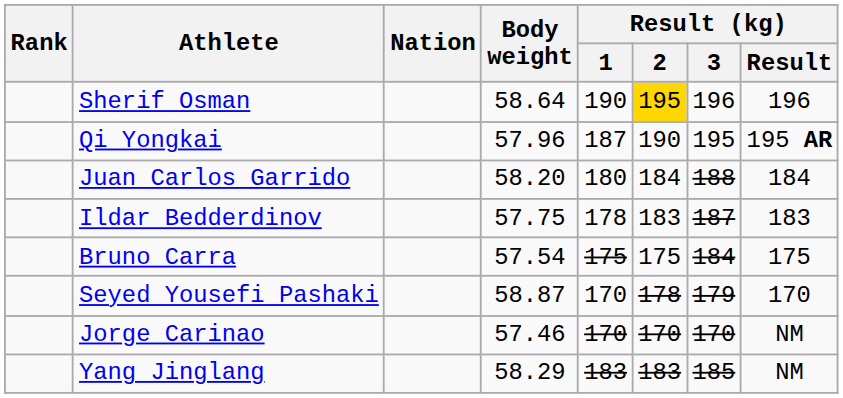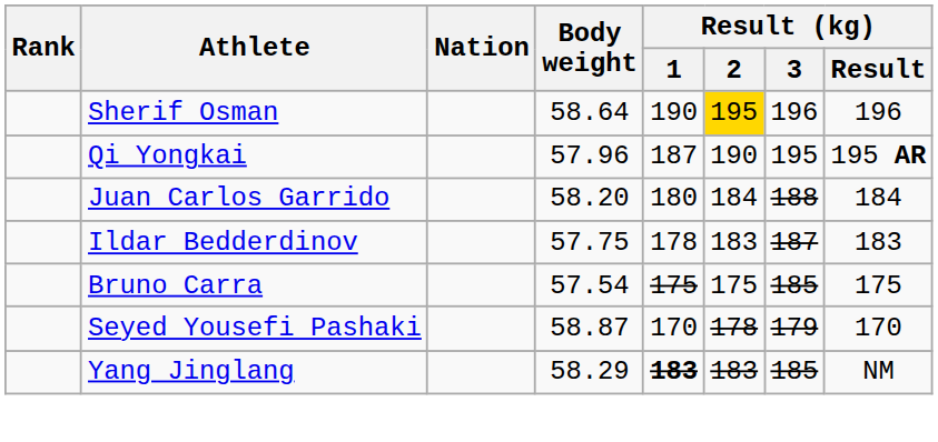Bruno Carra | Result (kg) / 3: 184 -> 185
- row: Jorge Carinao | 57.46 | 170 | 170 | 170 | NM
Yang Jinglang | Result (kg) / 1: normal -> bold
